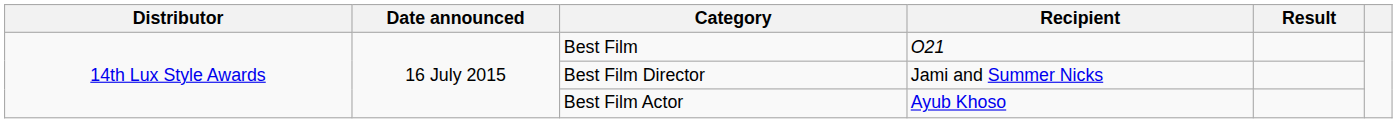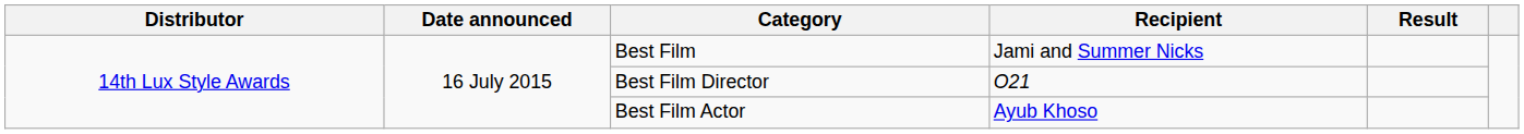Best Film | Recipient: O21 -> Jami and Summer Nicks
Best Film Director | Recipient: Jami and Summer Nicks -> O21
